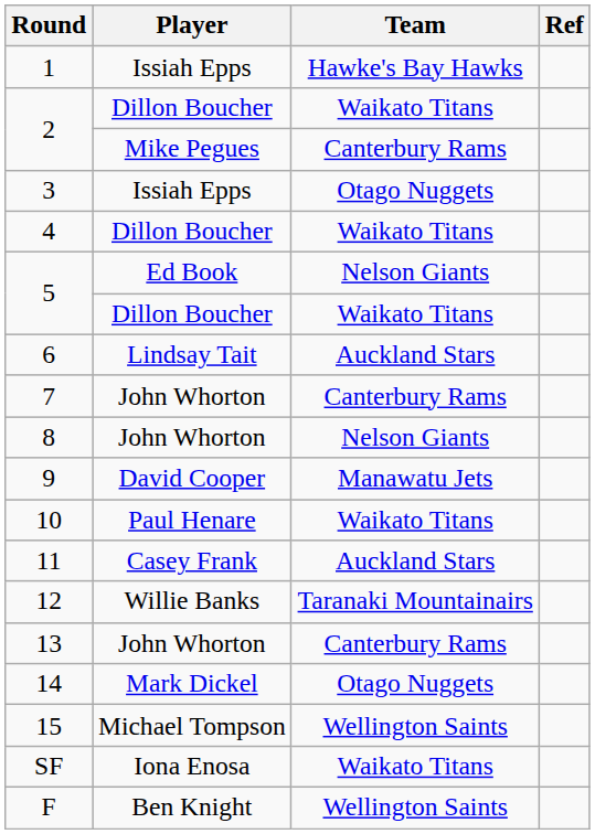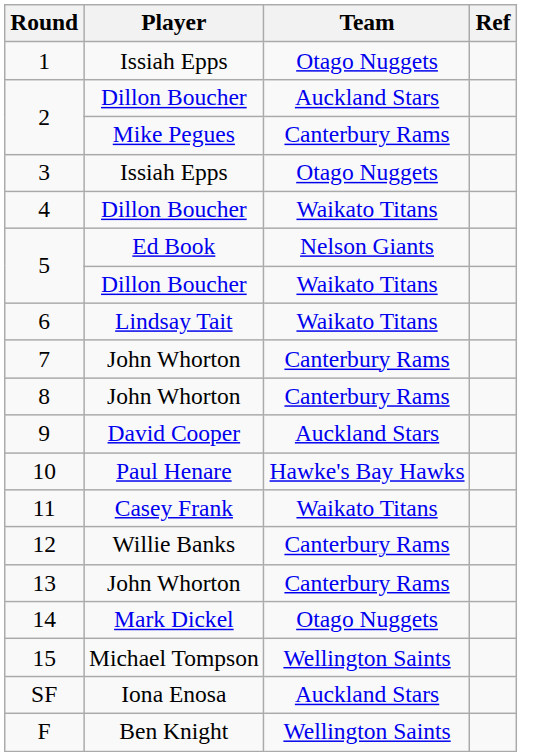1 | Team: Hawke's Bay Hawks -> Otago Nuggets
2 / Dillon Boucher | Team: Waikato Titans -> Auckland Stars
6 | Team: Auckland Stars -> Waikato Titans
8 | Team: Nelson Giants -> Canterbury Rams
9 | Team: Manawatu Jets -> Auckland Stars
10 | Team: Waikato Titans -> Hawke's Bay Hawks
11 | Team: Auckland Stars -> Waikato Titans
12 | Team: Taranaki Mountainairs -> Canterbury Rams
SF | Team: Waikato Titans -> Auckland Stars
